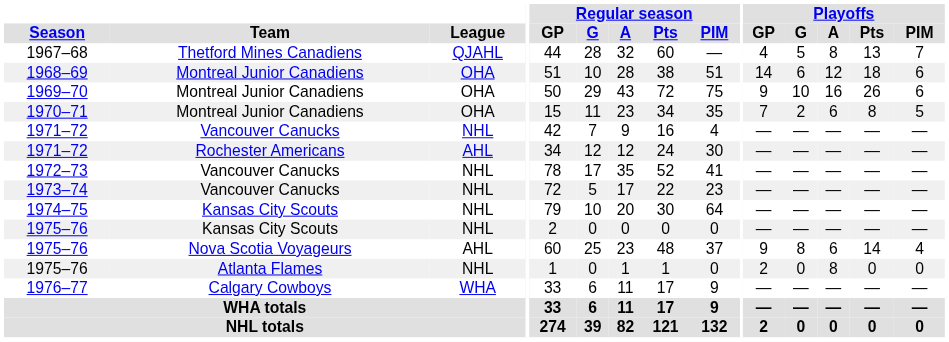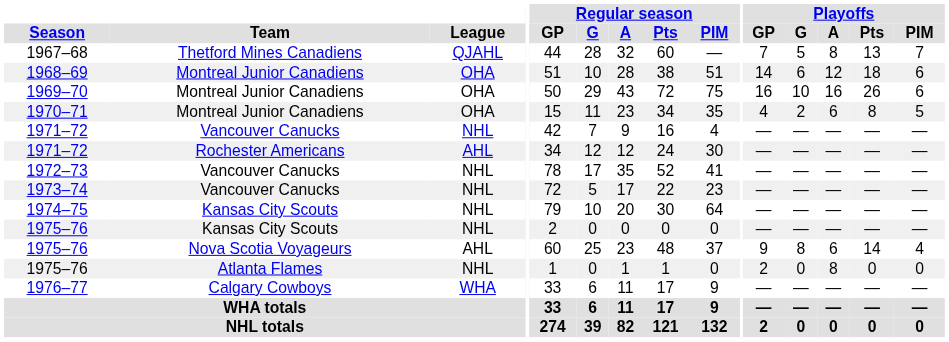1967–68 | Playoffs / GP: 4 -> 7
1969–70 | Playoffs / GP: 9 -> 16
1970–71 | Playoffs / GP: 7 -> 4
